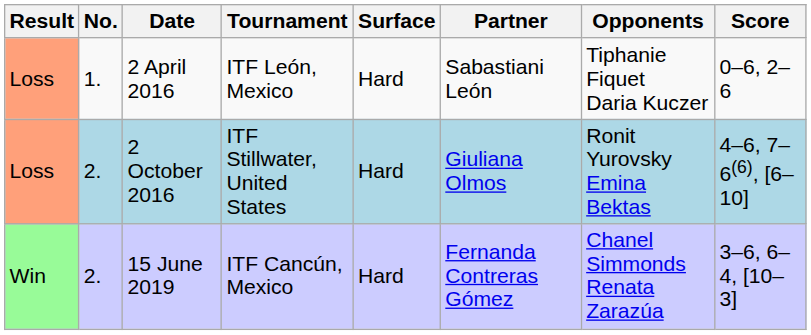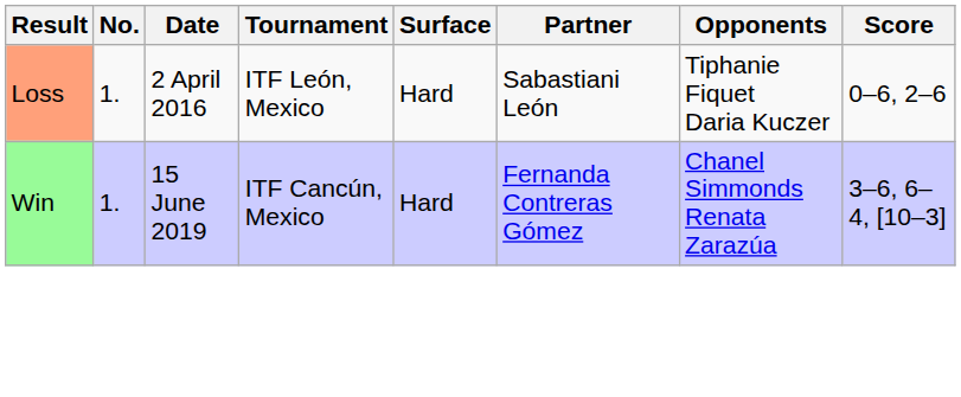- row: Loss | 2. | 2 October 2016 | ITF Stillwater, United States | Hard | Giuliana Olmos | Ronit Yurovsky Emina Bektas | 4–6, 7–6(6), [6–10]
15 June 2019 | No.: 2. -> 1.
